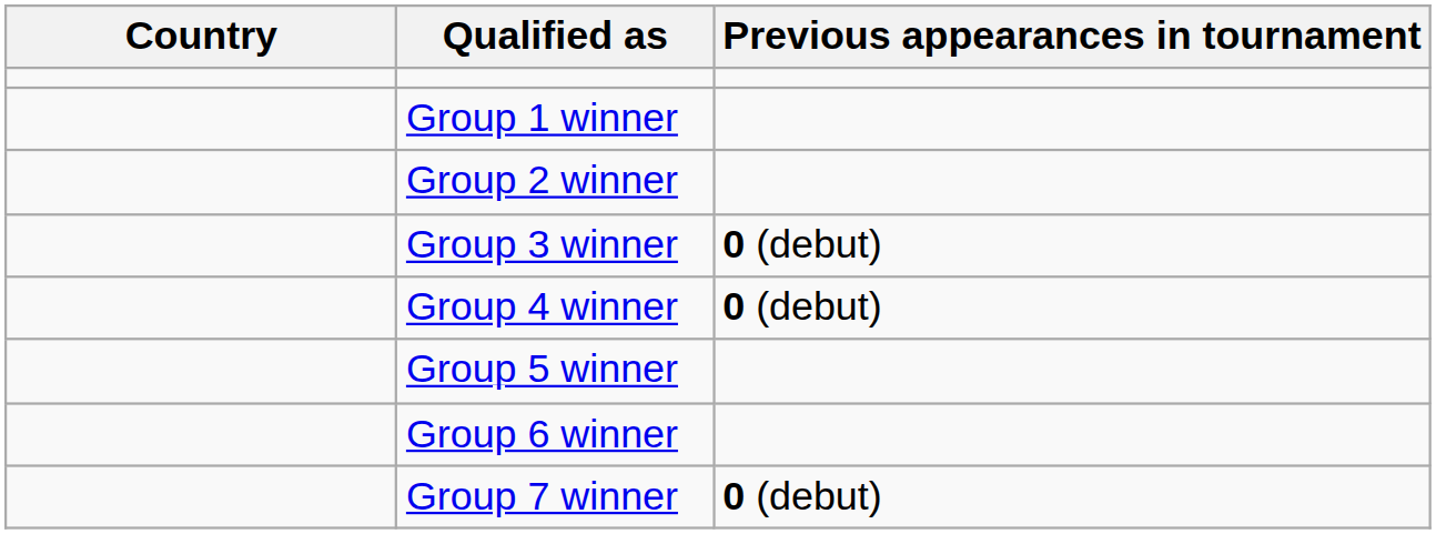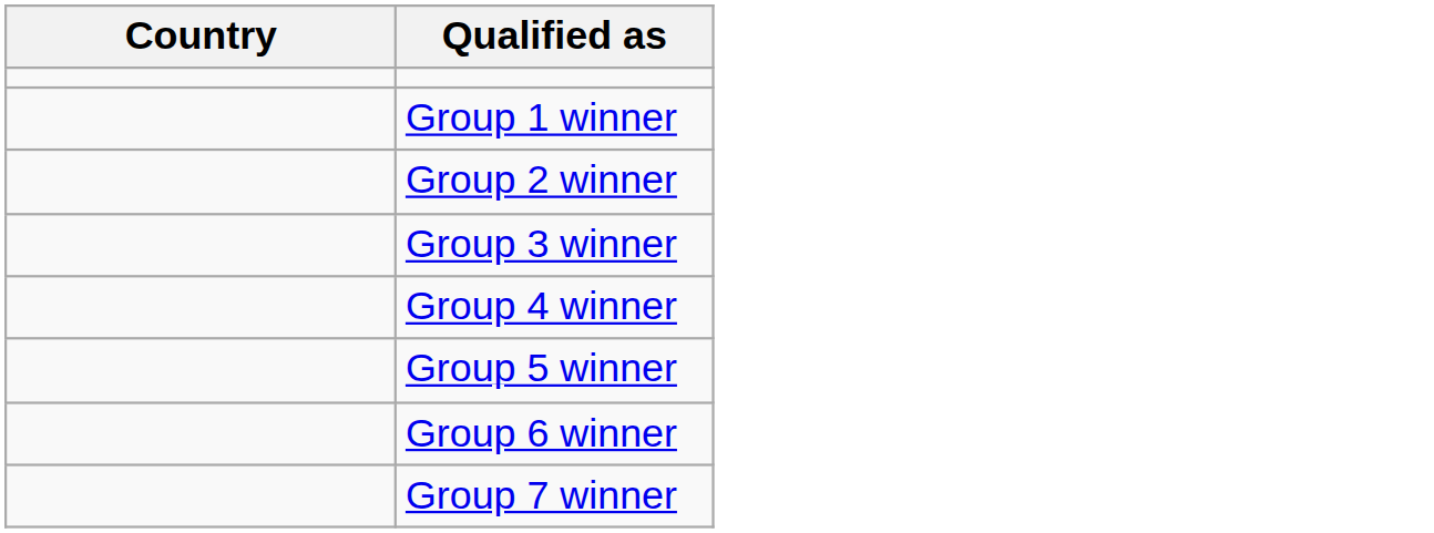- column: Previous appearances in tournament | 0 (debut) | 0 (debut) | 0 (debut)
